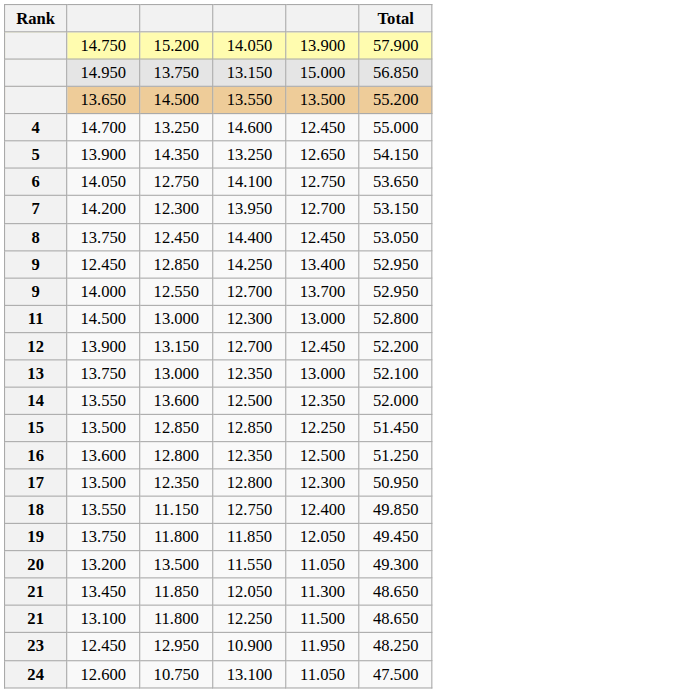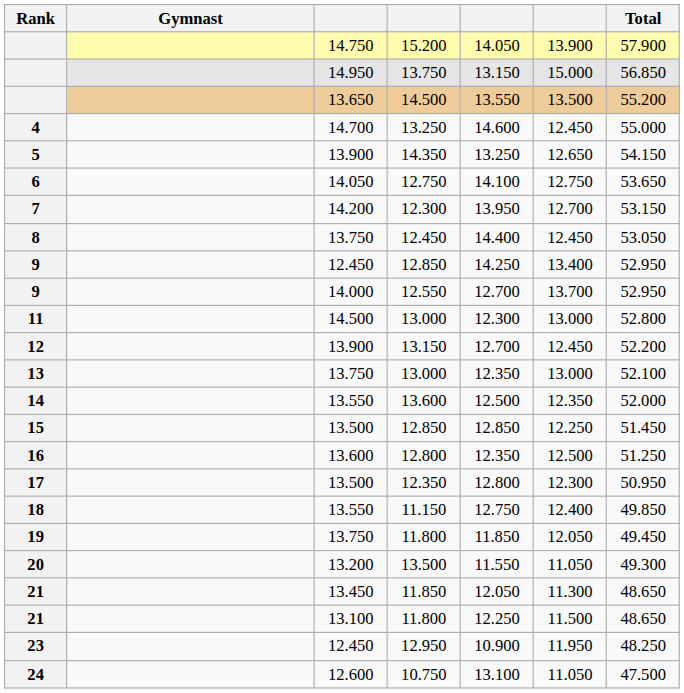+ column: Gymnast
